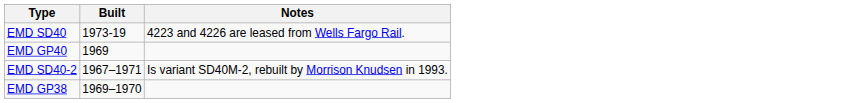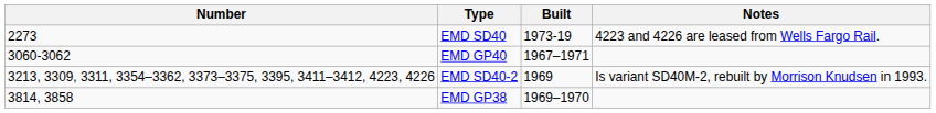+ column: Number | 2273 | 3060-3062 | 3213, 3309, 3311, 3354–3362, 3373–3375, 3395, 3411–3412, 4223, 4226 | 3814, 3858
EMD GP40 | Built: 1969 -> 1967–1971
EMD SD40-2 | Built: 1967–1971 -> 1969
